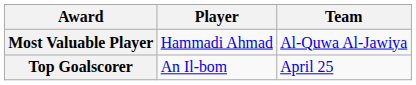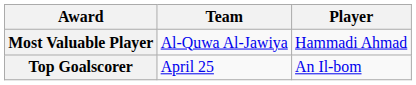columns swapped: Player <-> Team
